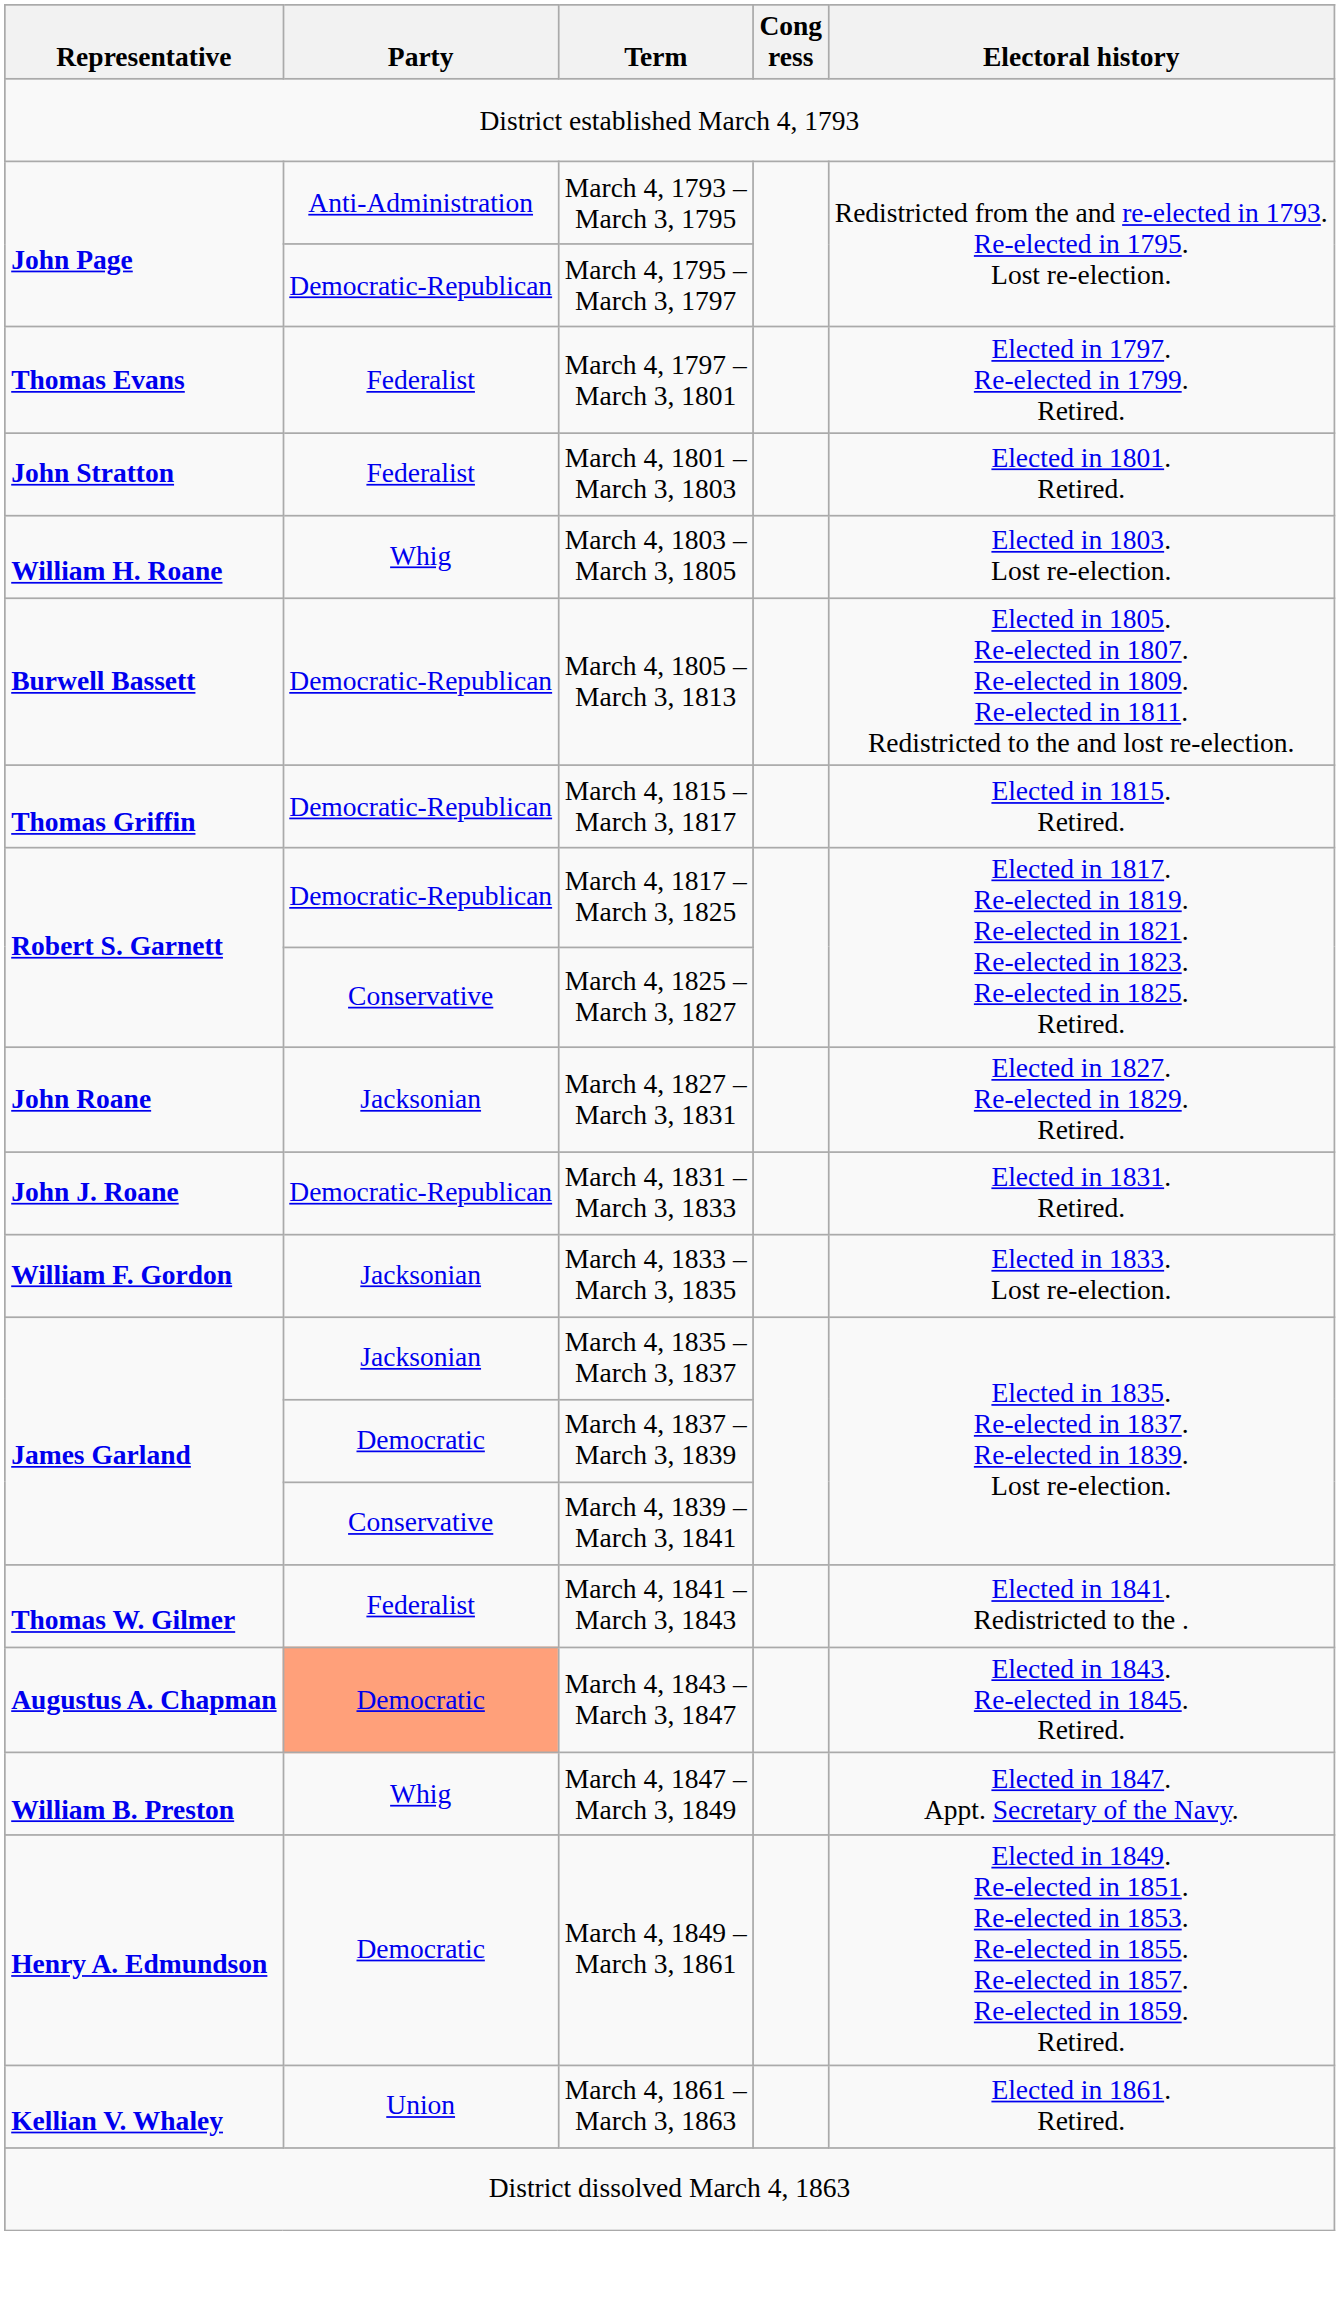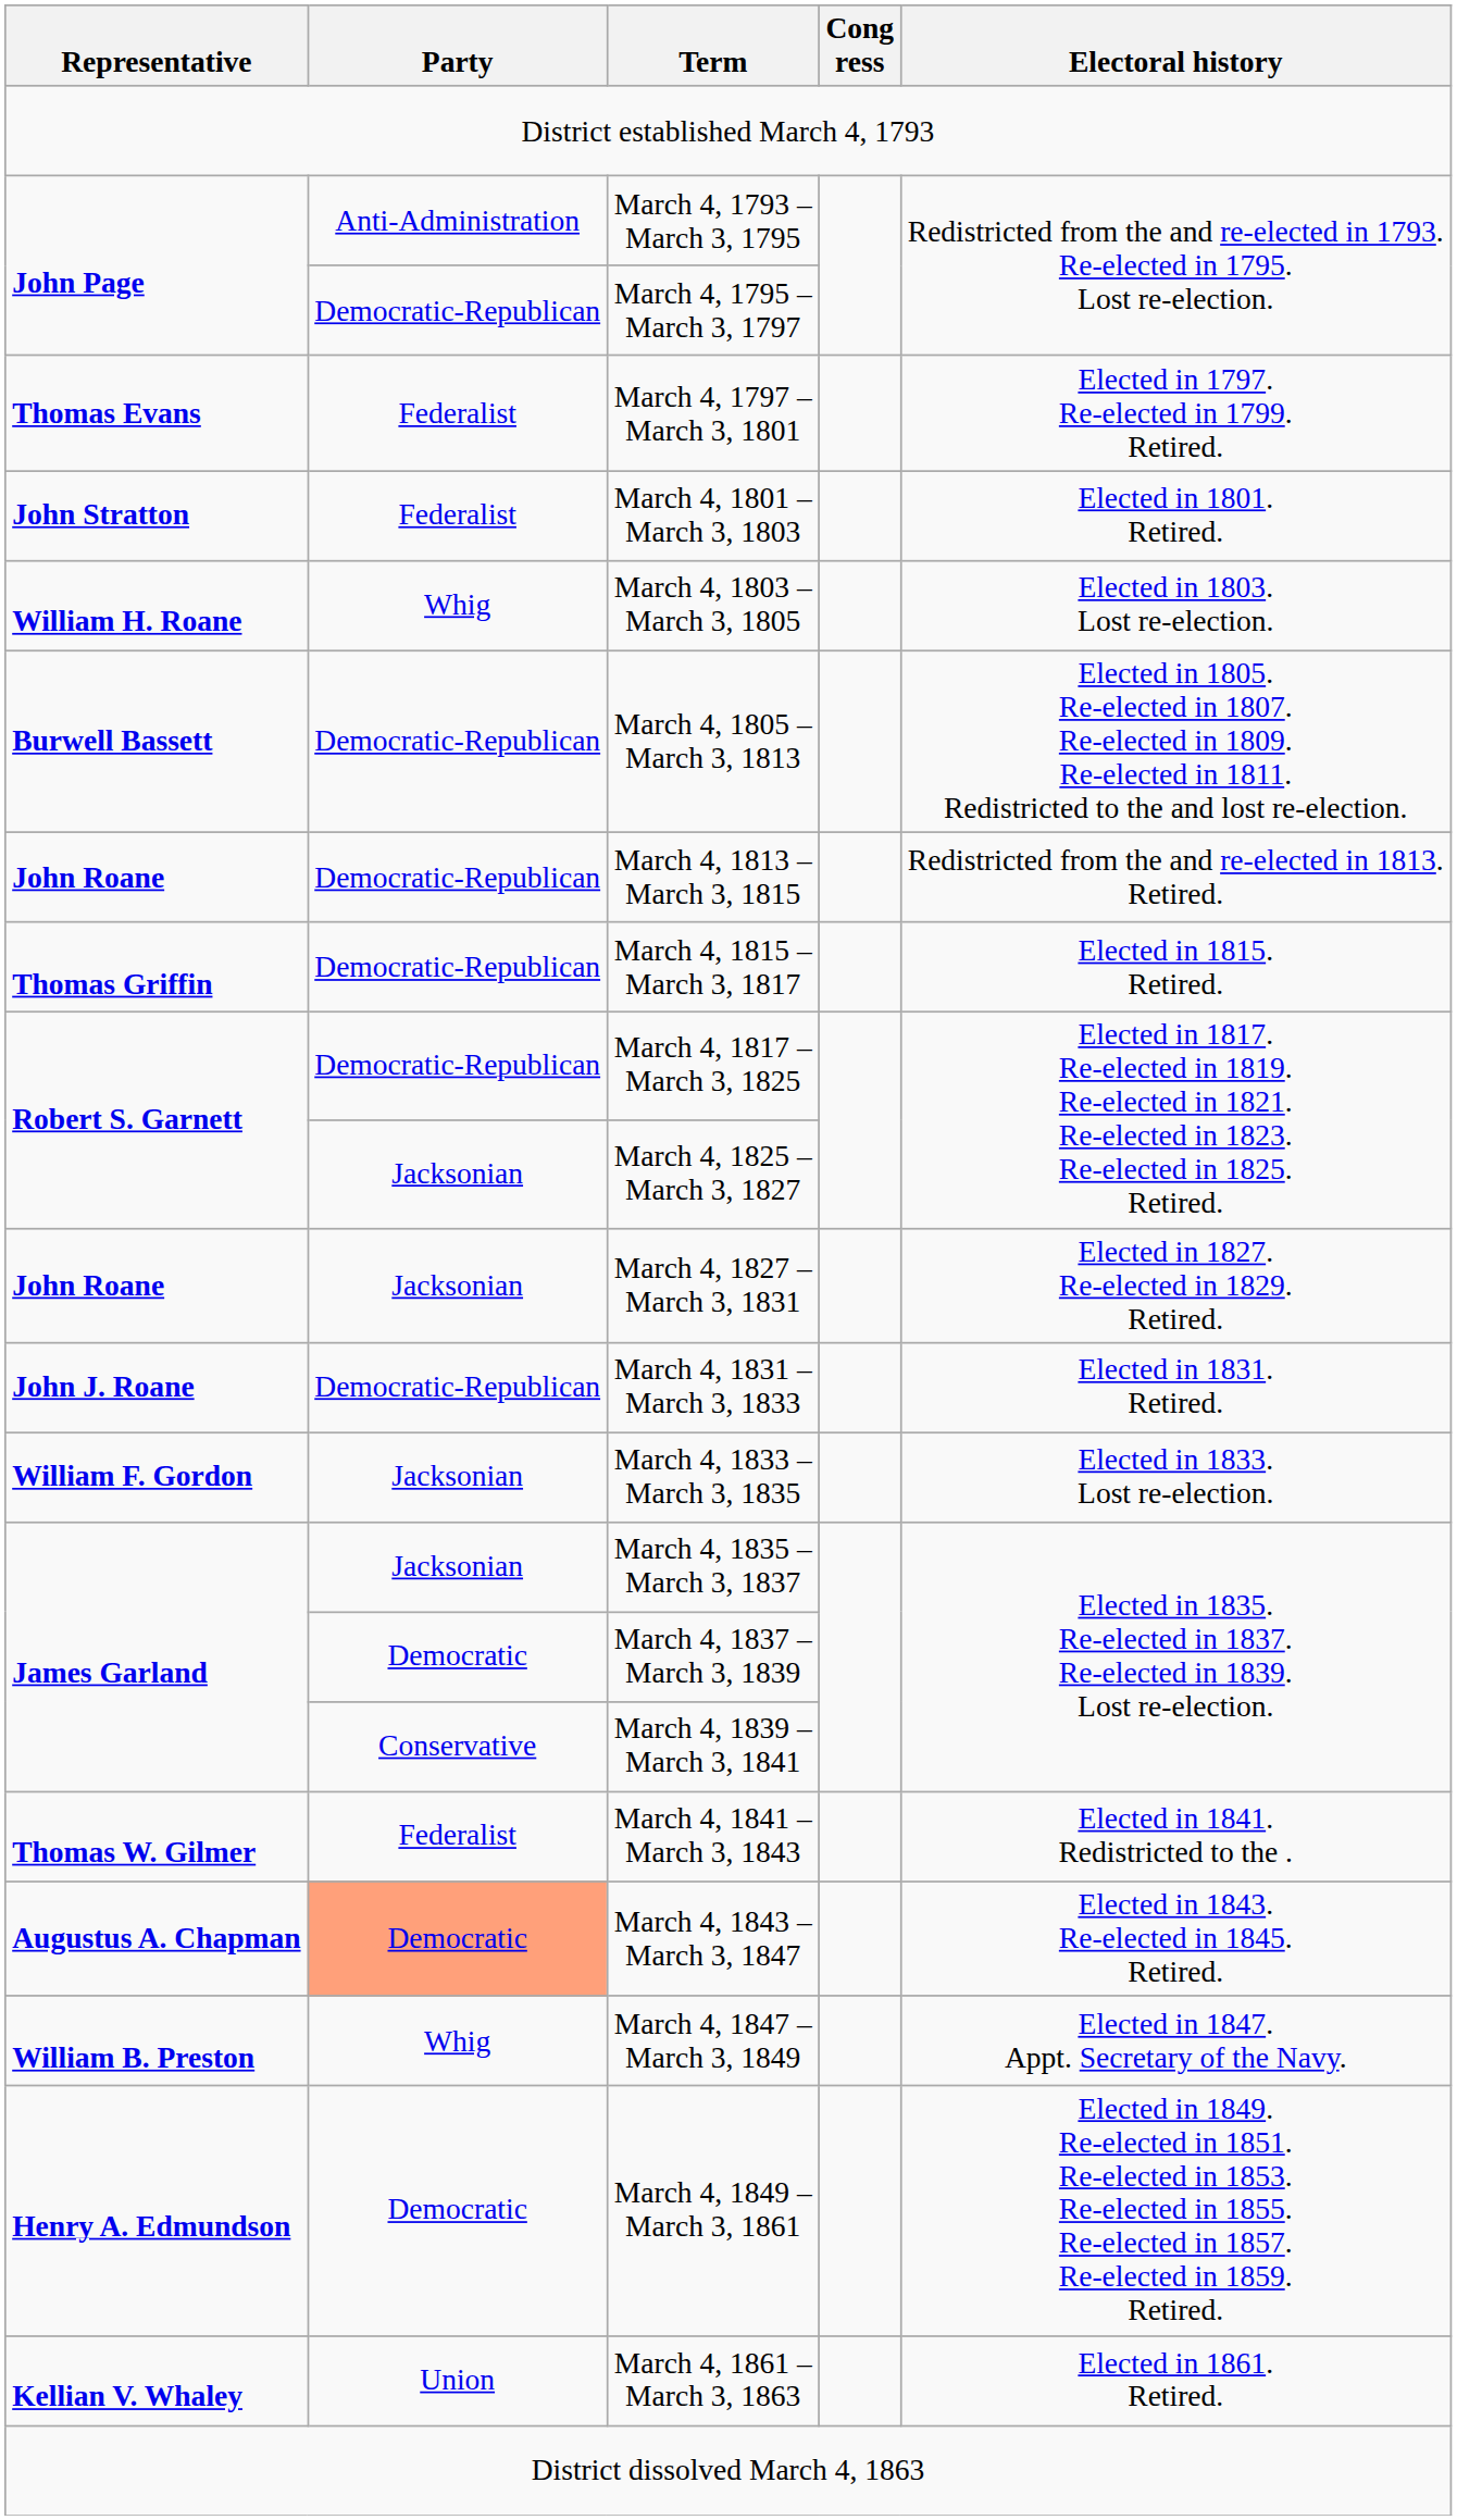+ row: John Roane | Democratic-Republican | March 4, 1813 – March 3, 1815 | Redistricted from the and re-elected in 1813. Retired.
March 4, 1825 – March 3, 1827 | Party: Conservative -> Jacksonian
